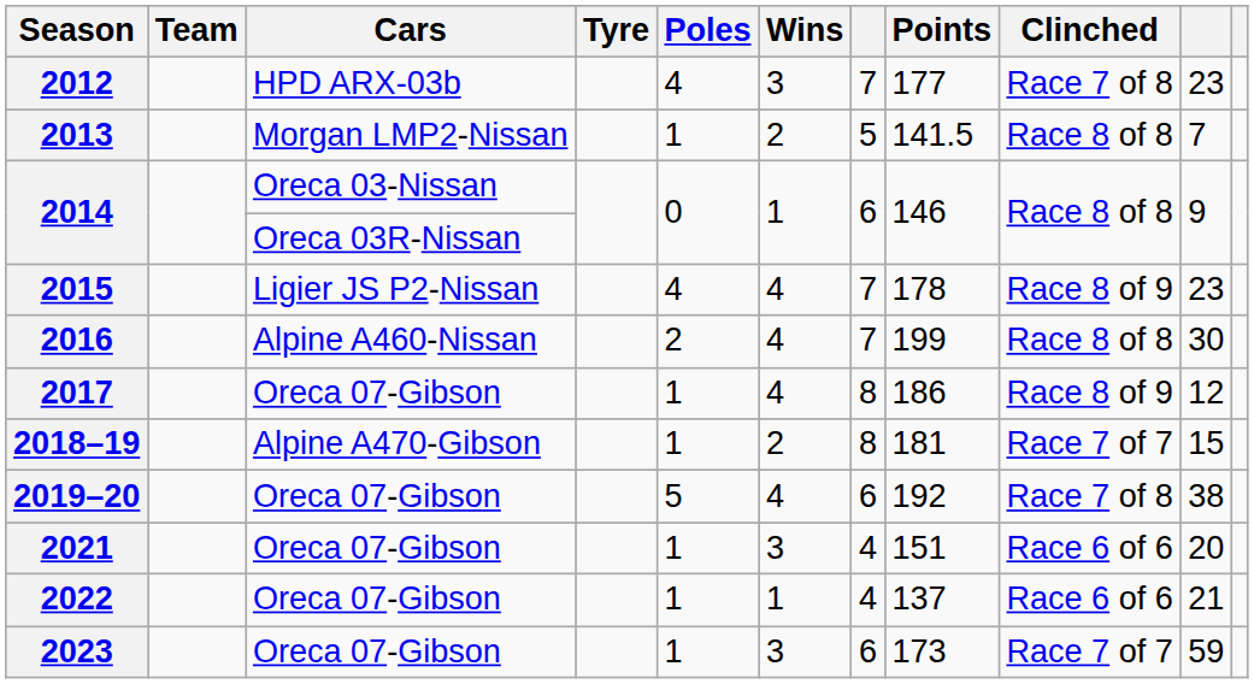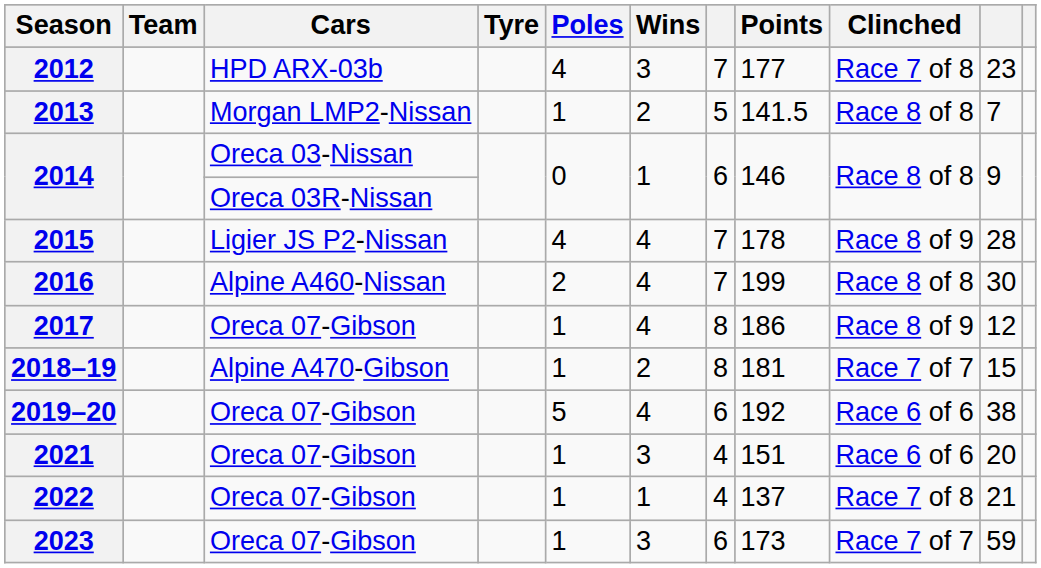2015 | column 10: 23 -> 28
2019–20 | Clinched: Race 7 of 8 -> Race 6 of 6
2022 | Clinched: Race 6 of 6 -> Race 7 of 8
